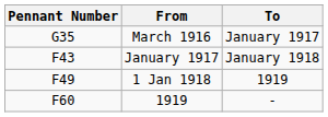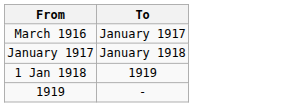- column: Pennant Number | G35 | F43 | F49 | F60
